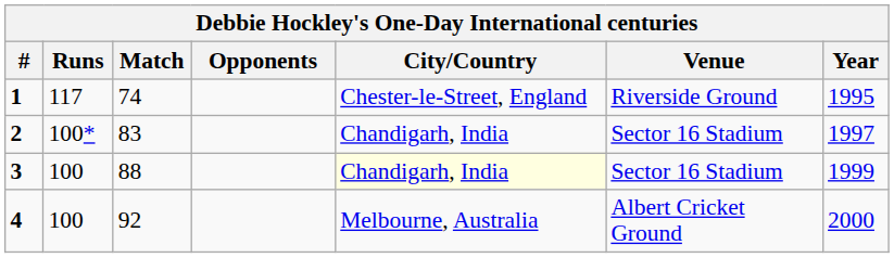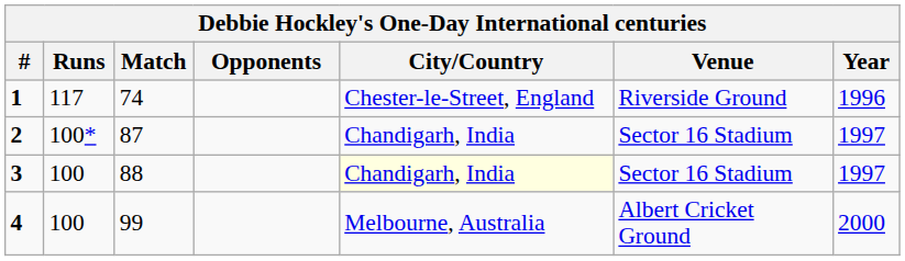1 | Year: 1995 -> 1996
2 | Match: 83 -> 87
3 | Year: 1999 -> 1997
4 | Match: 92 -> 99
